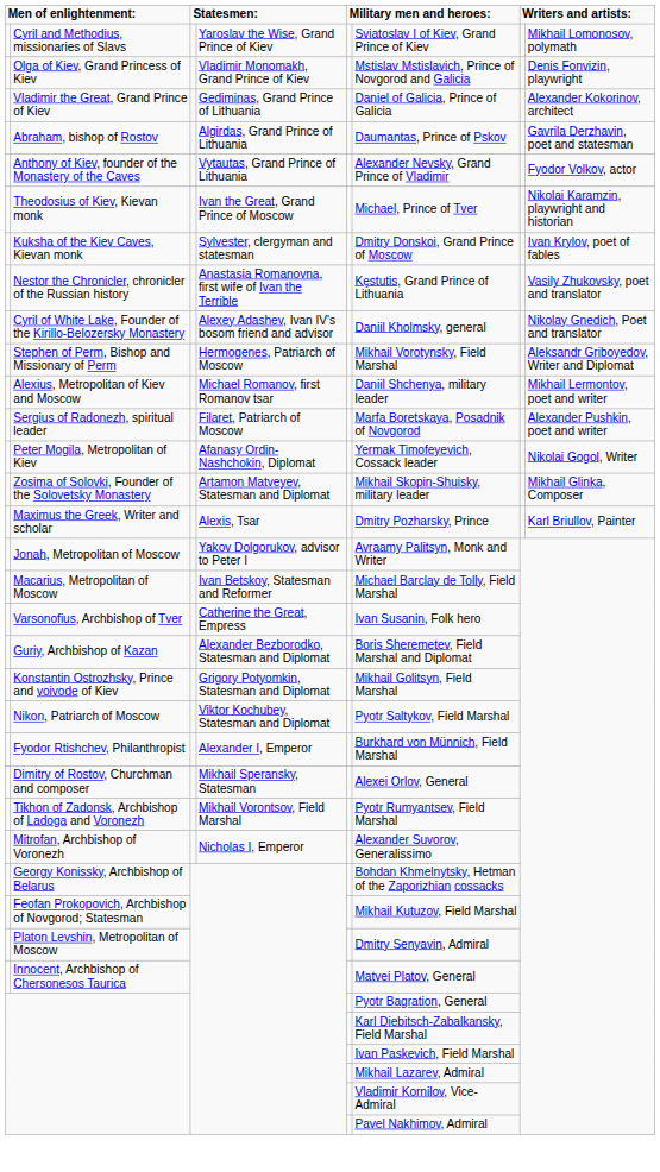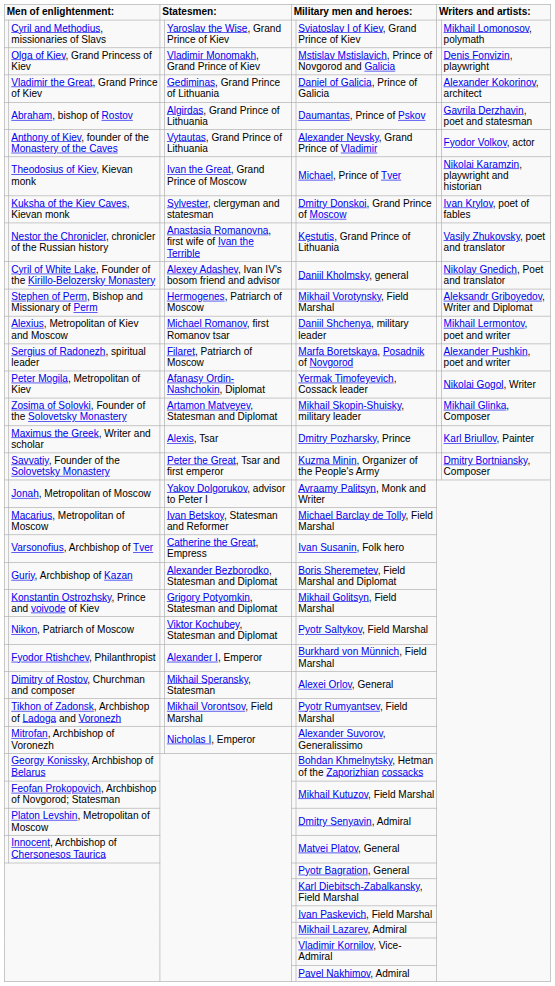+ row: Savvatiy, Founder of the Solovetsky Monastery | Peter the Great, Tsar and first emperor | Kuzma Minin, Organizer of the People's Army | Dmitry Bortniansky, Composer
